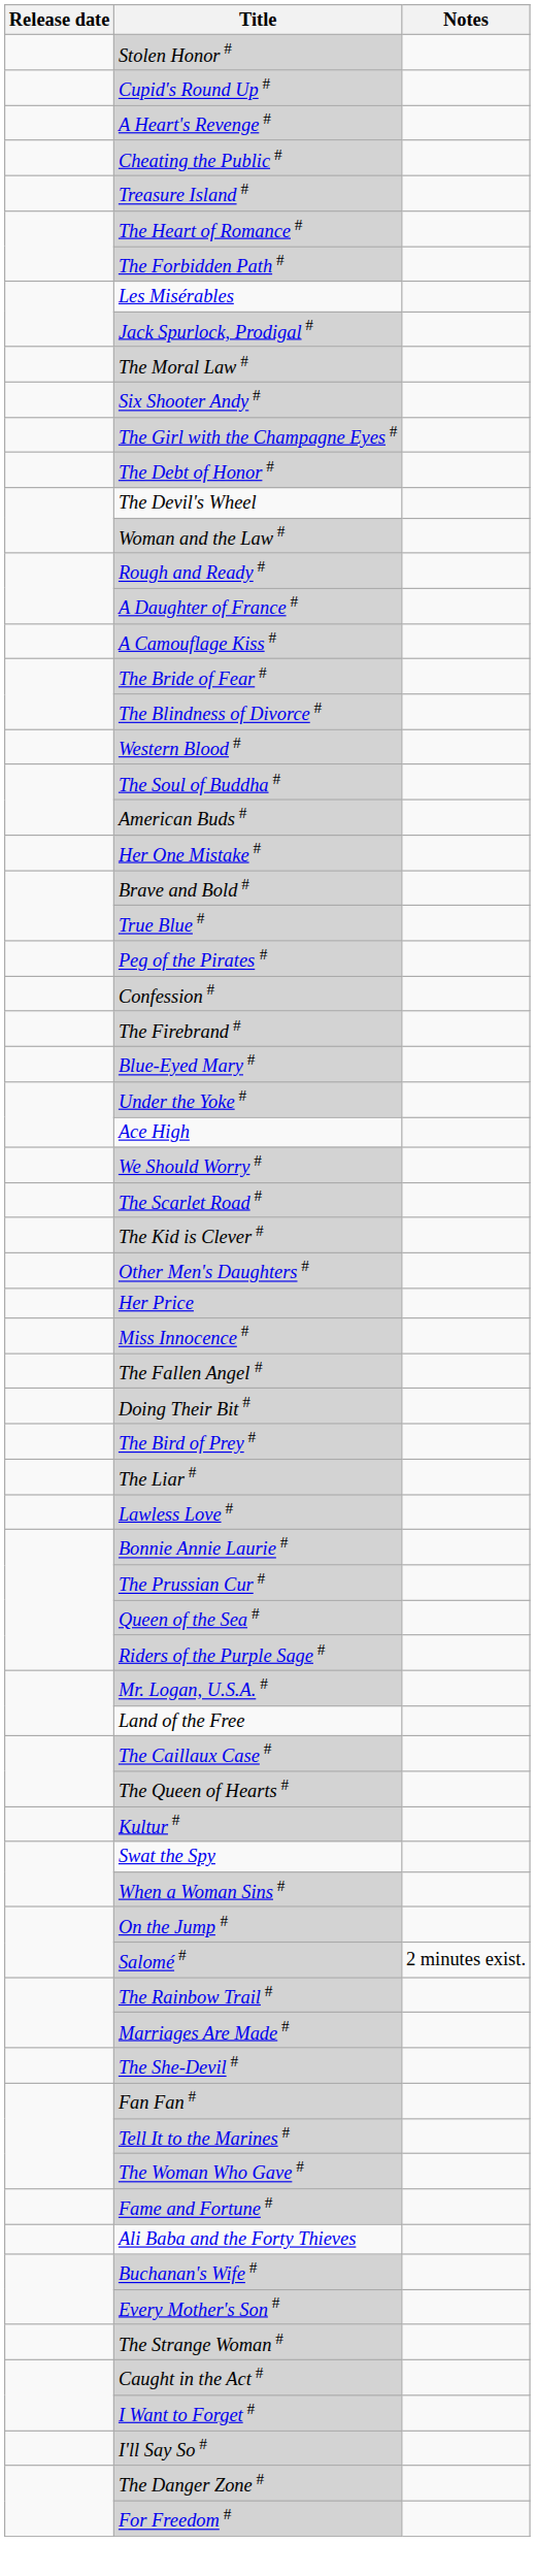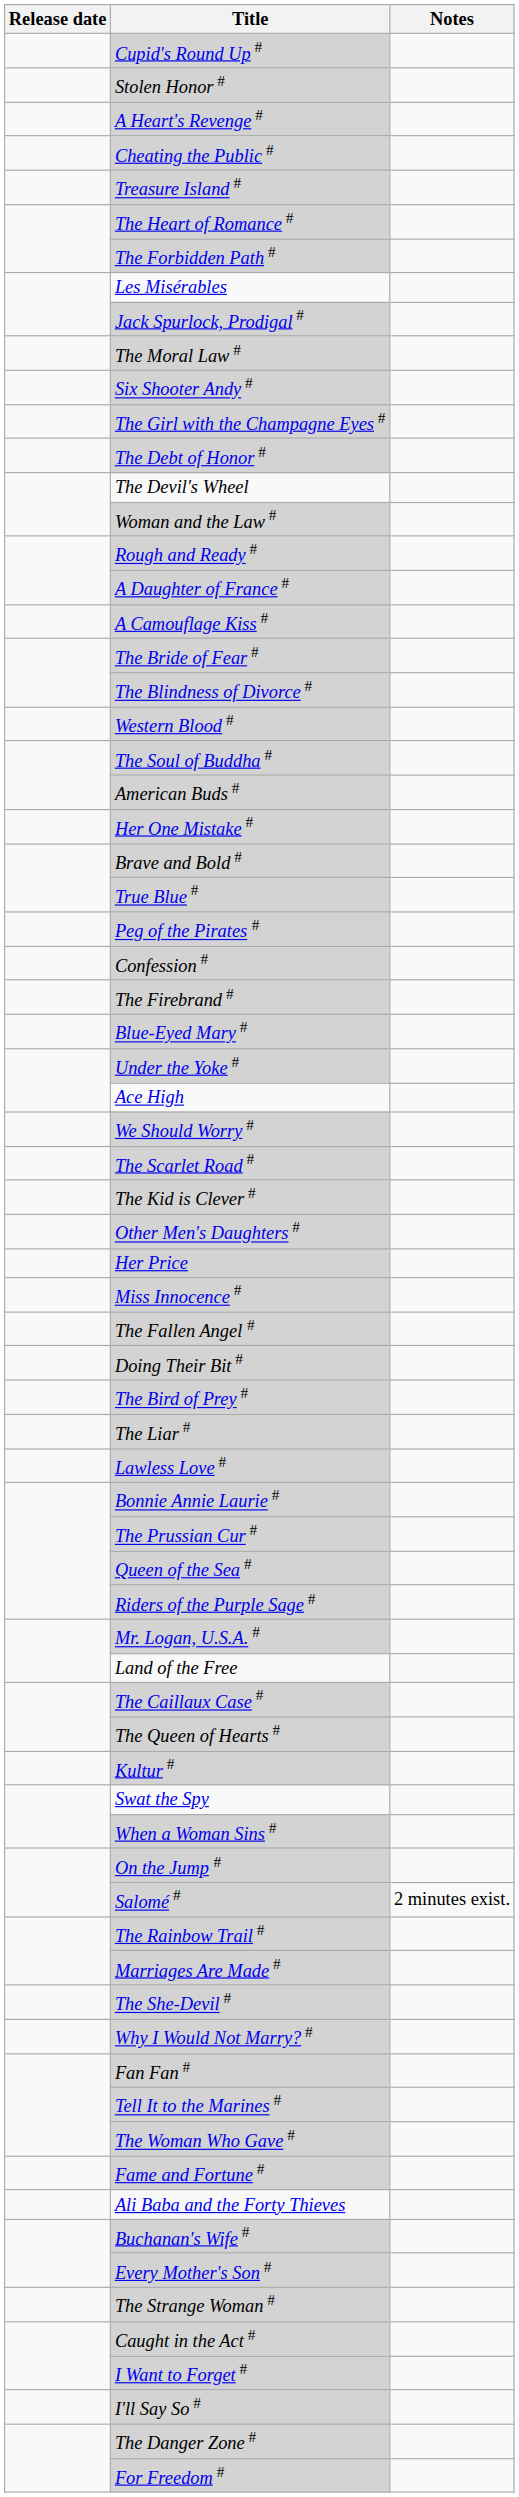rows swapped: Stolen Honor # <-> Cupid's Round Up #
+ row: Why I Would Not Marry? #
